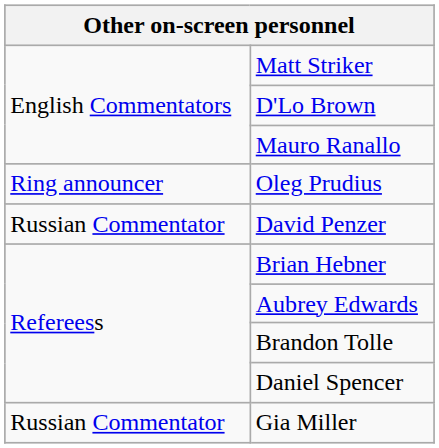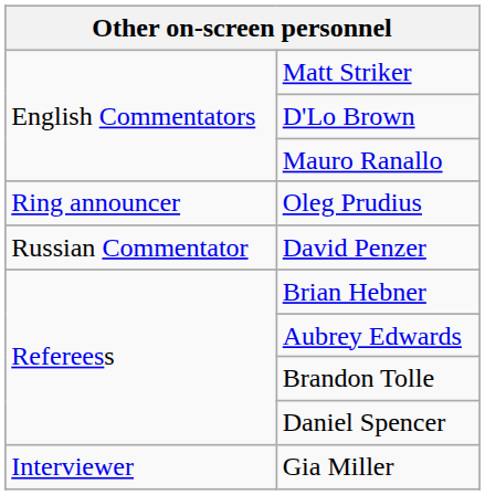Gia Miller | column 1: Russian Commentator -> Interviewer
